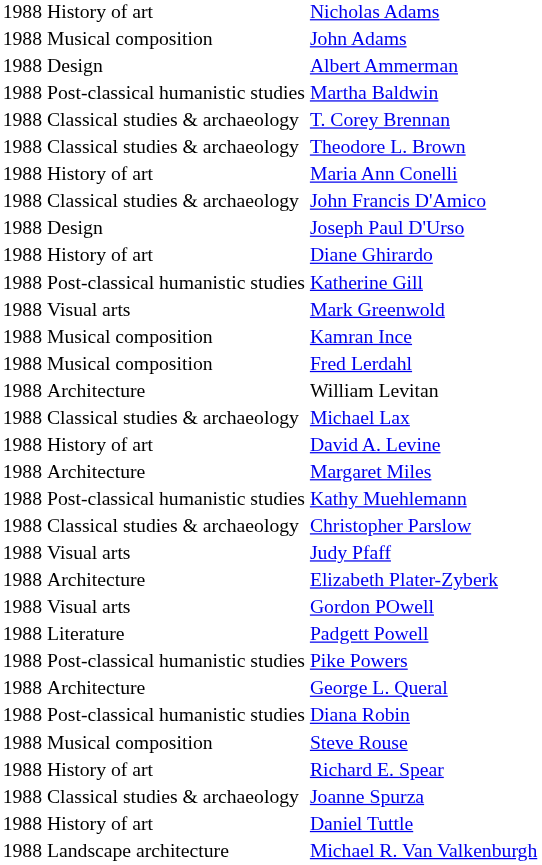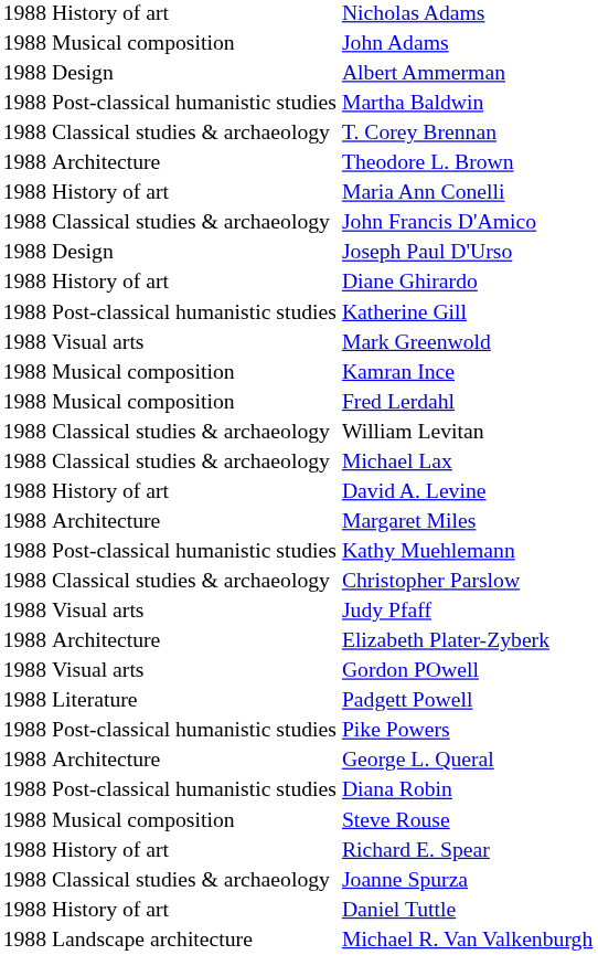Theodore L. Brown | column 2: Classical studies & archaeology -> Architecture
William Levitan | column 2: Architecture -> Classical studies & archaeology
